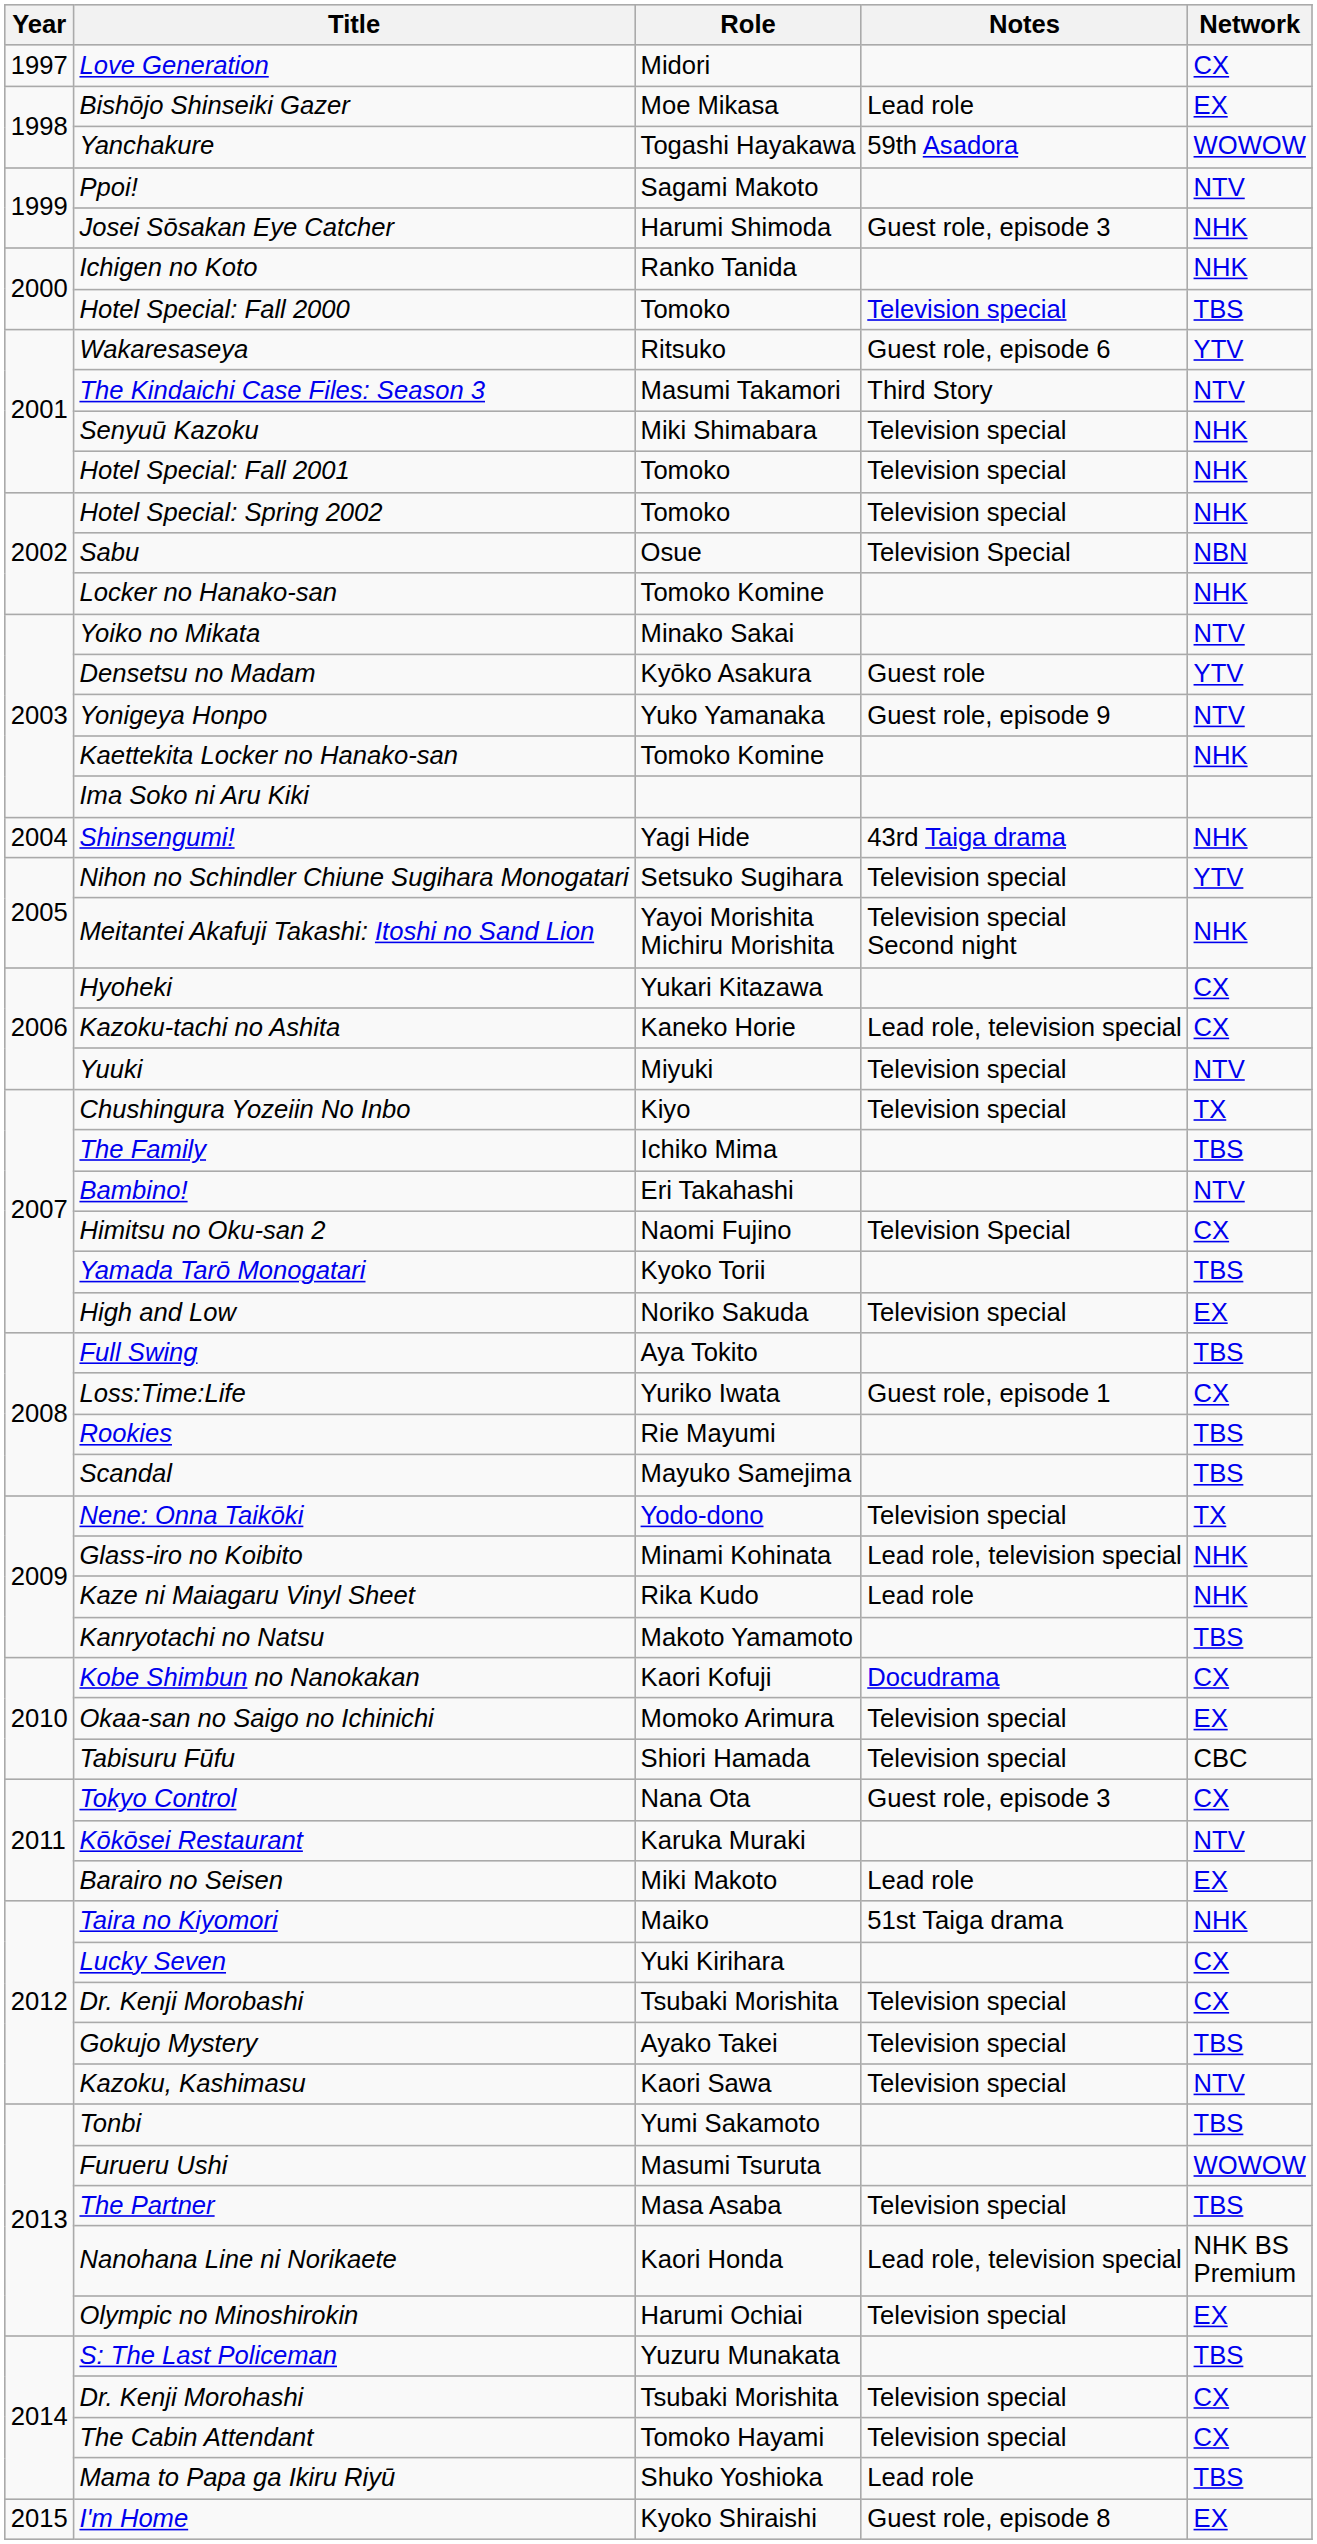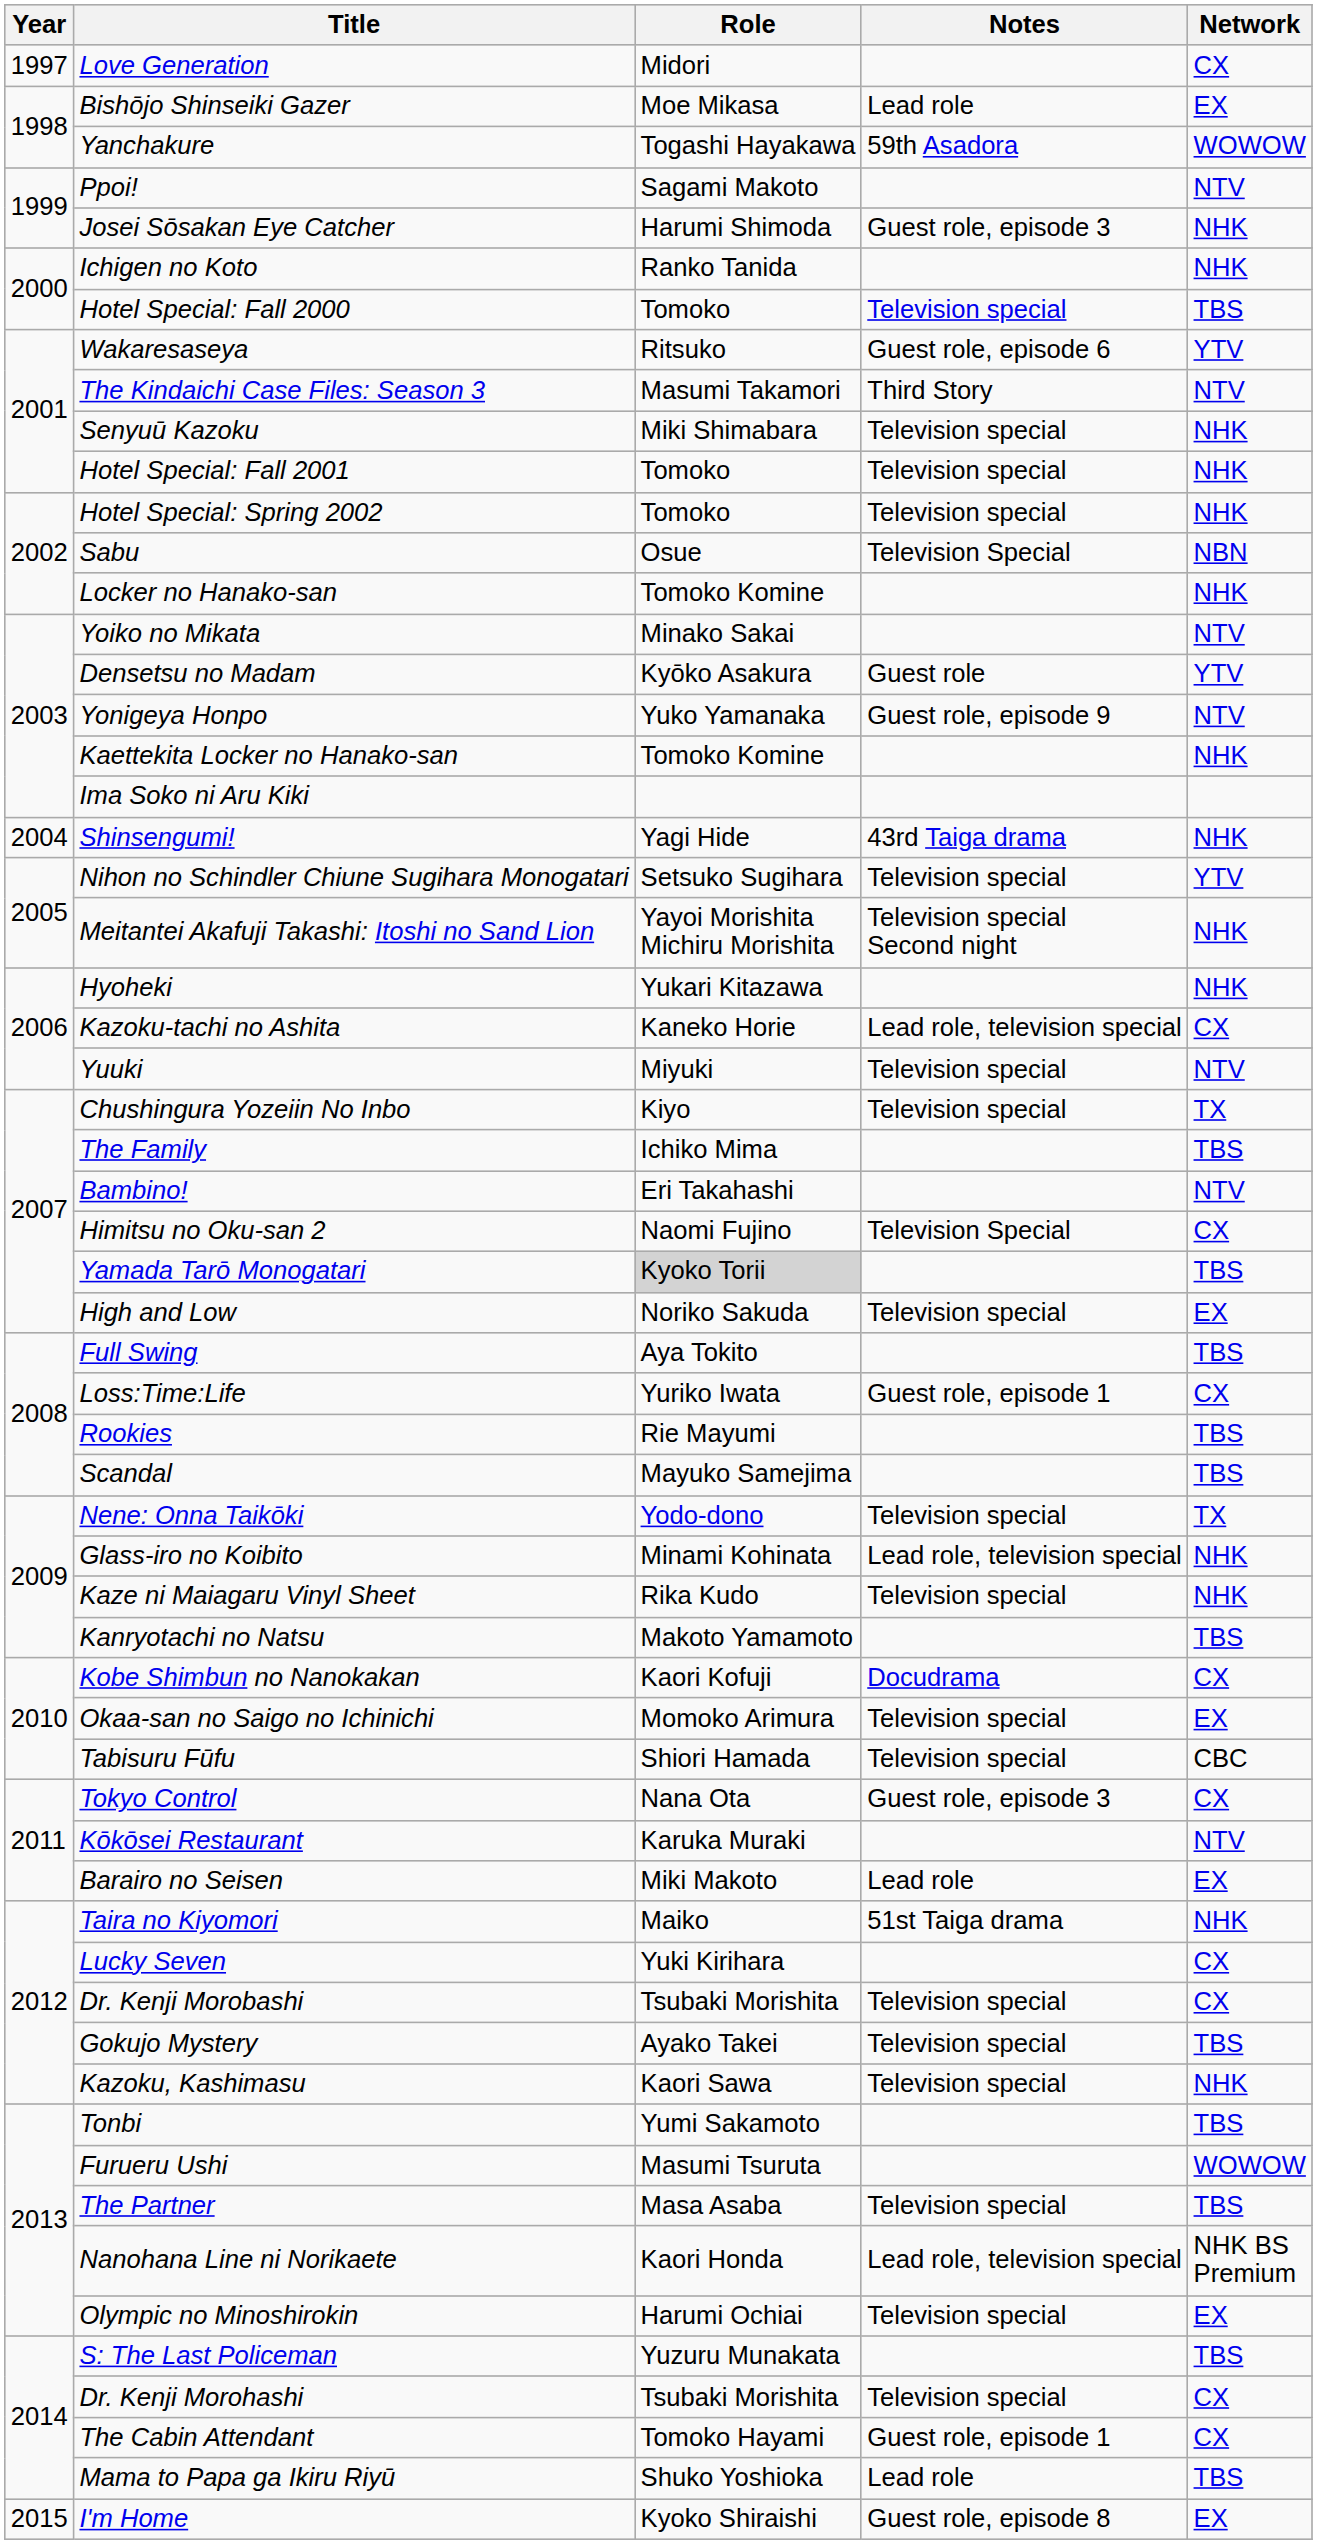Hyoheki | Network: CX -> NHK
Yamada Tarō Monogatari | Role: no background -> lightgrey background
Kaze ni Maiagaru Vinyl Sheet | Notes: Lead role -> Television special
Kazoku, Kashimasu | Network: NTV -> NHK
The Cabin Attendant | Notes: Television special -> Guest role, episode 1
